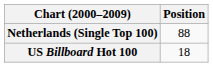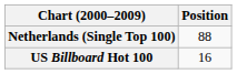US Billboard Hot 100 | Position: 18 -> 16
